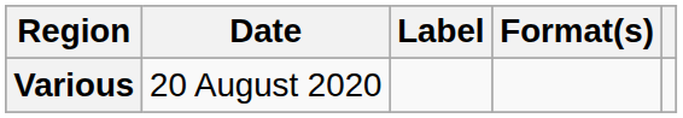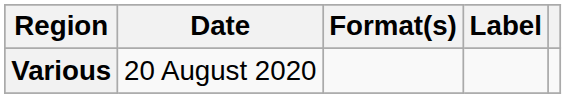columns swapped: Format(s) <-> Label
